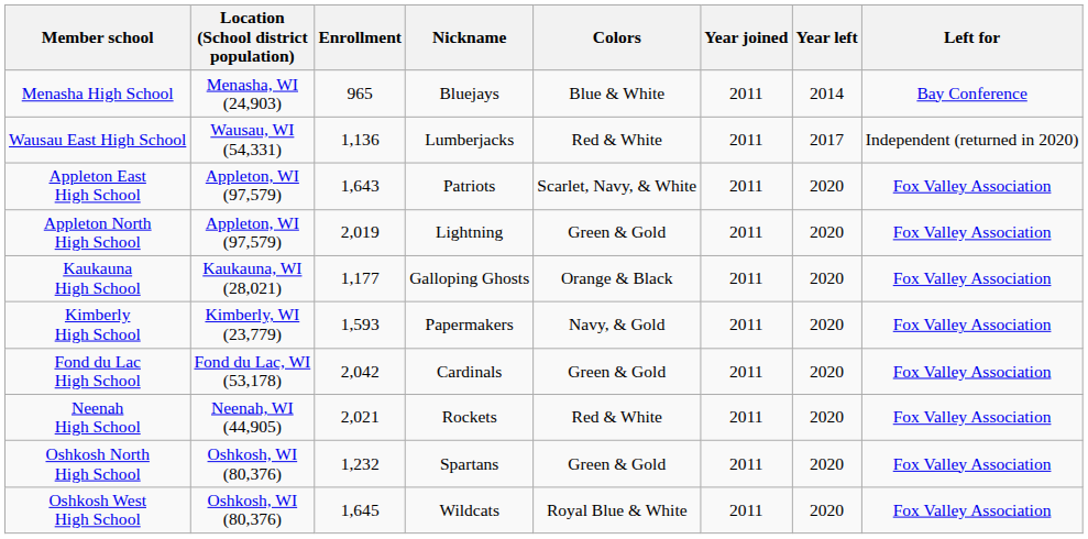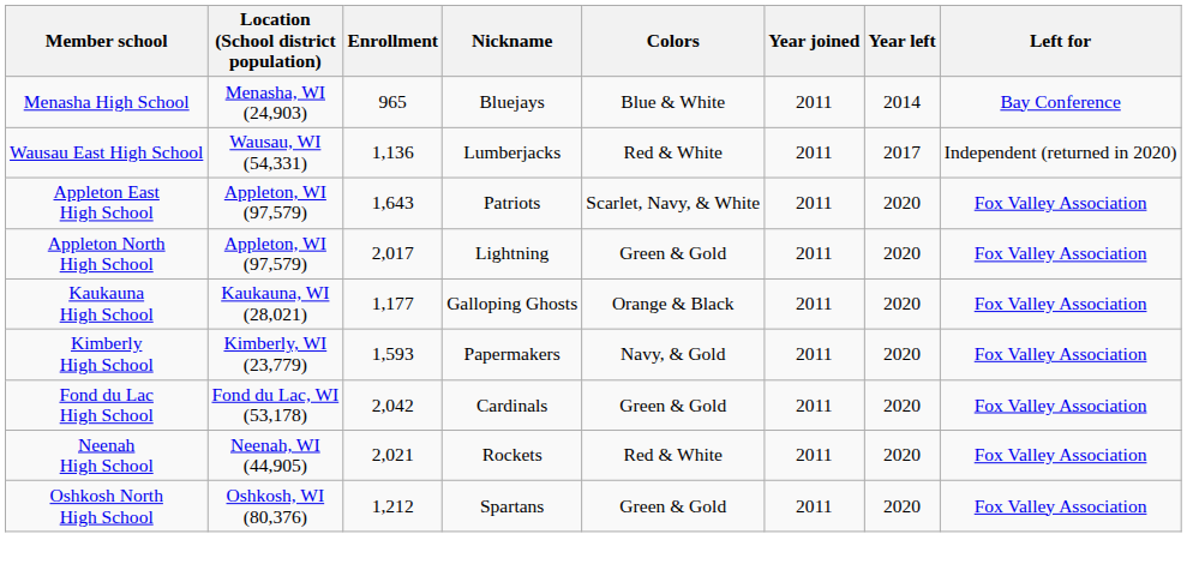Appleton North High School | Enrollment: 2,019 -> 2,017
Oshkosh North High School | Enrollment: 1,232 -> 1,212
- row: Oshkosh West High School | Oshkosh, WI (80,376) | 1,645 | Wildcats | Royal Blue & White | 2011 | 2020 | Fox Valley Association
